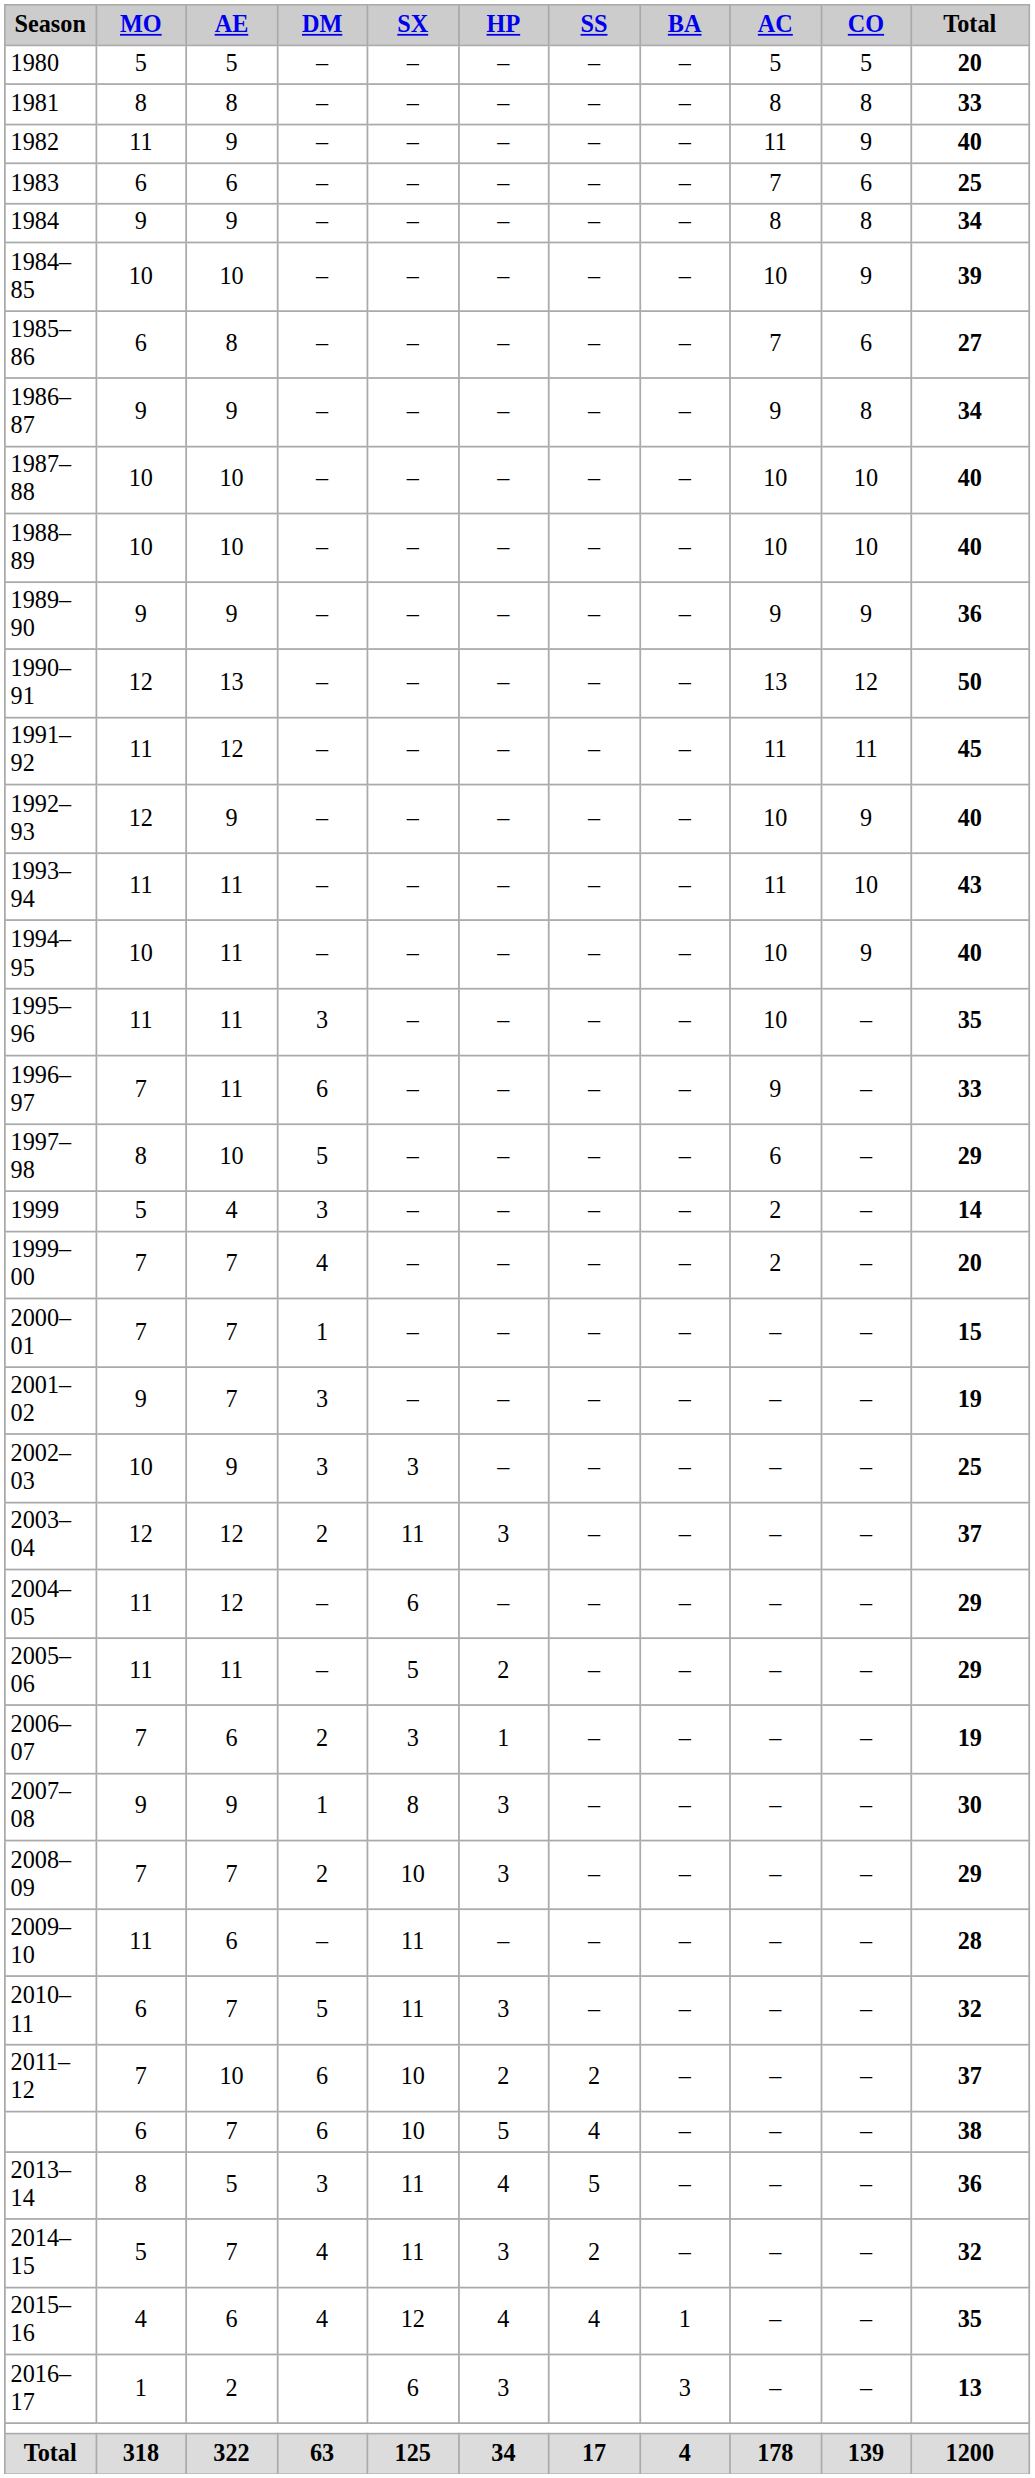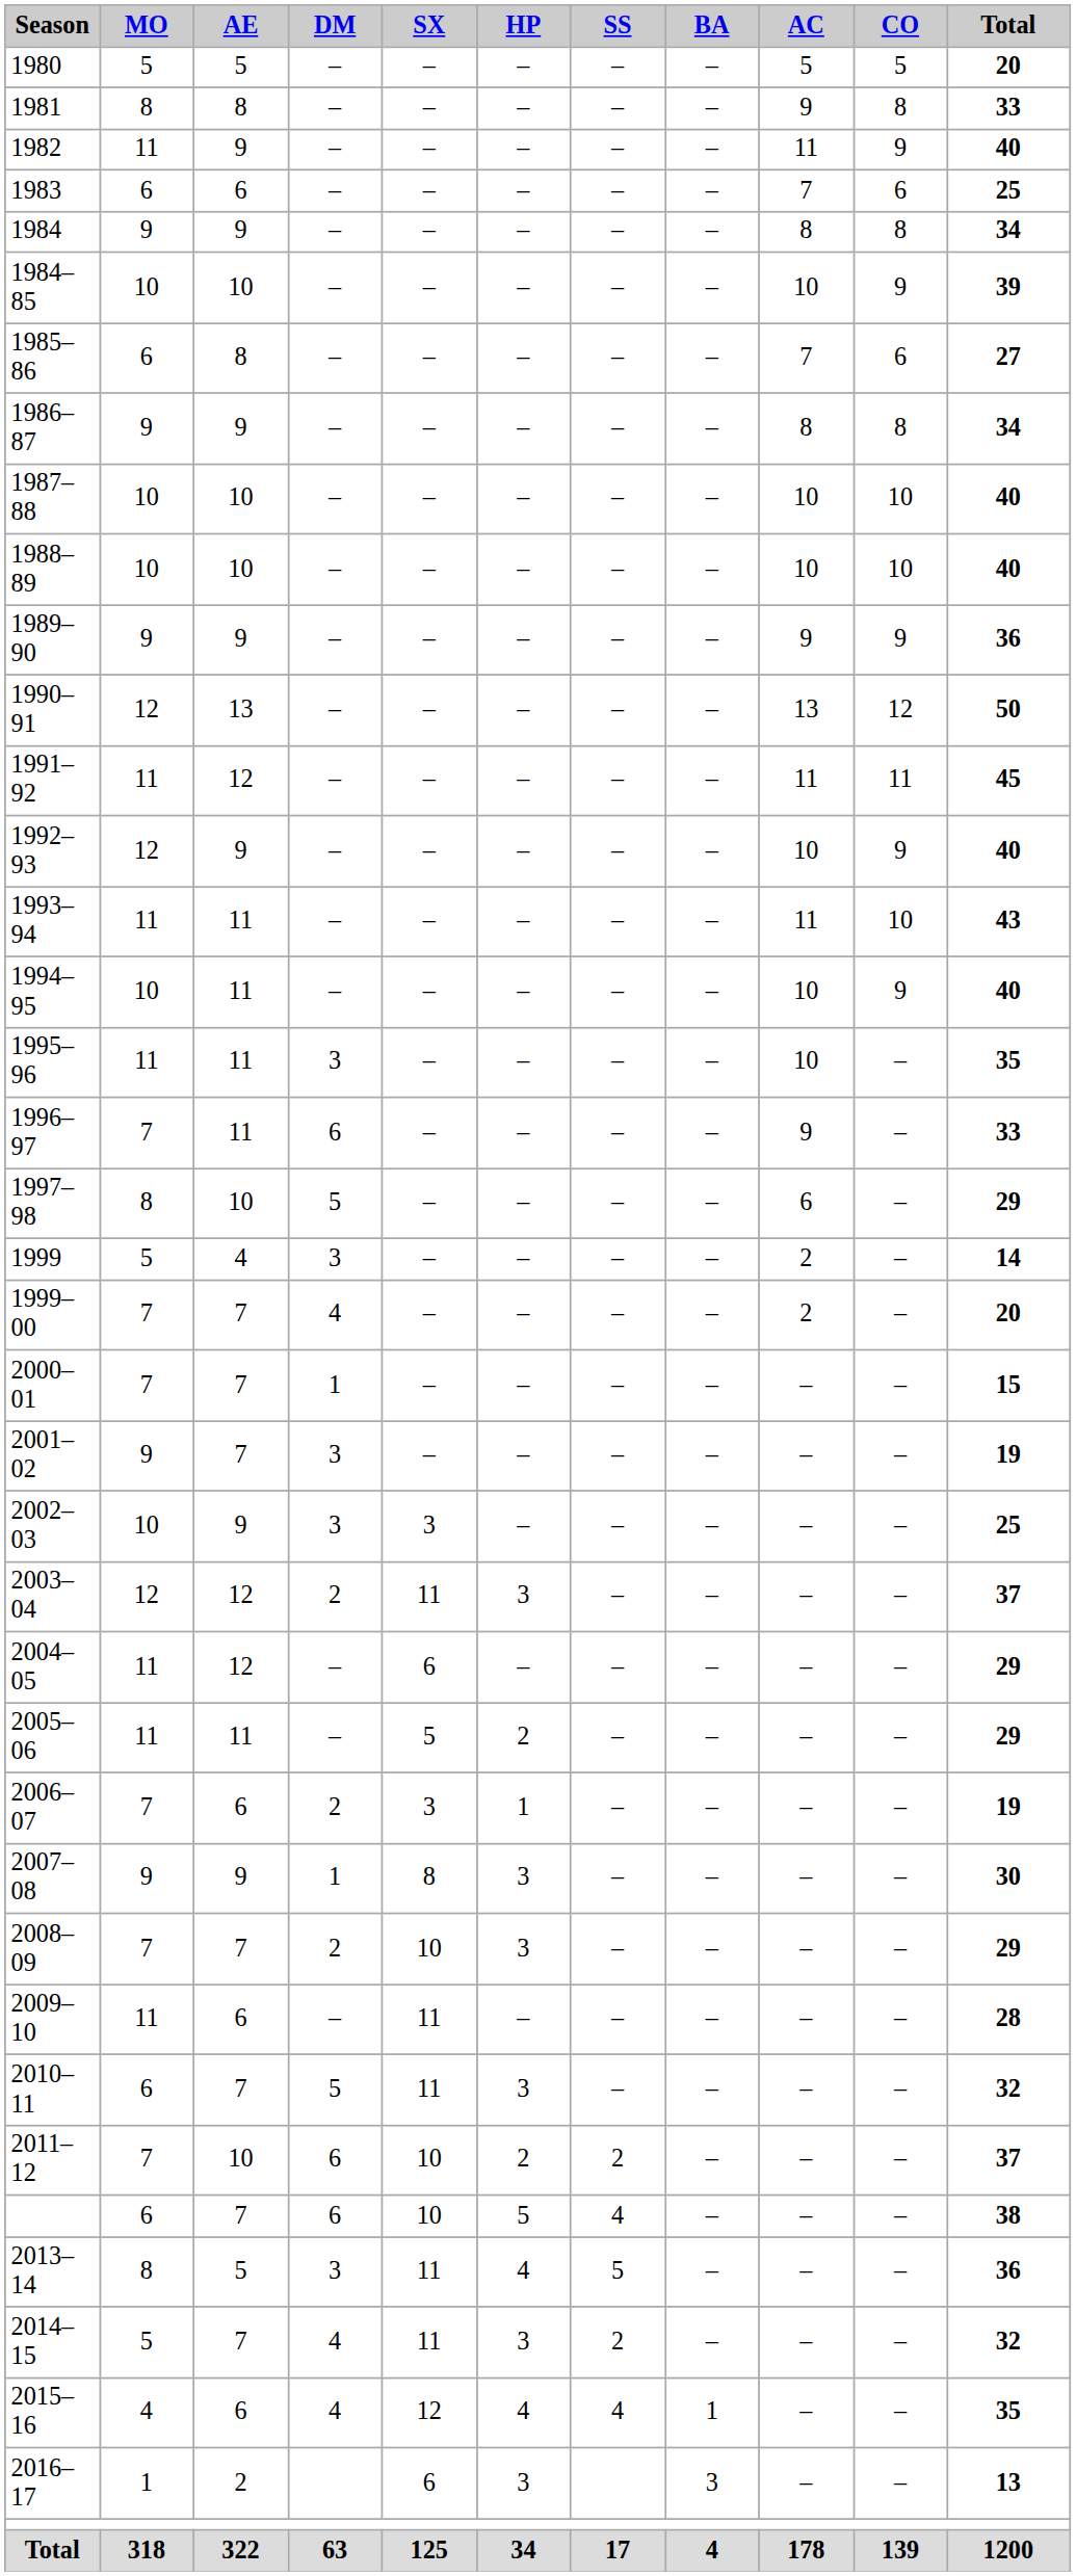1981 | AC: 8 -> 9
1986–87 | AC: 9 -> 8
